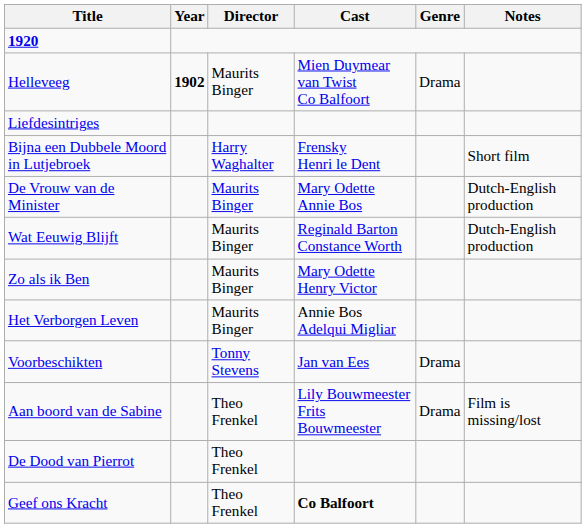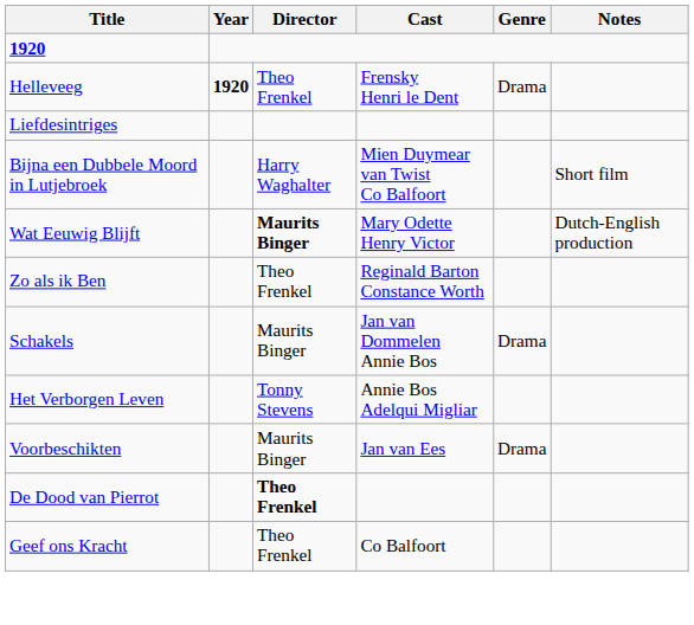Helleveeg | Year: 1902 -> 1920
Helleveeg | Director: Maurits Binger -> Theo Frenkel
Helleveeg | Cast: Mien Duymear van Twist Co Balfoort -> Frensky Henri le Dent
Bijna een Dubbele Moord in Lutjebroek | Cast: Frensky Henri le Dent -> Mien Duymear van Twist Co Balfoort
- row: De Vrouw van de Minister | Maurits Binger | Mary Odette Annie Bos | Dutch-English production
Wat Eeuwig Blijft | Director: normal -> bold
Wat Eeuwig Blijft | Cast: Reginald Barton Constance Worth -> Mary Odette Henry Victor
Zo als ik Ben | Director: Maurits Binger -> Theo Frenkel
Zo als ik Ben | Cast: Mary Odette Henry Victor -> Reginald Barton Constance Worth
+ row: Schakels | Maurits Binger | Jan van Dommelen Annie Bos | Drama
Het Verborgen Leven | Director: Maurits Binger -> Tonny Stevens
Voorbeschikten | Director: Tonny Stevens -> Maurits Binger
- row: Aan boord van de Sabine | Theo Frenkel | Lily Bouwmeester Frits Bouwmeester | Drama | Film is missing/lost
De Dood van Pierrot | Director: normal -> bold
Geef ons Kracht | Cast: bold -> normal
